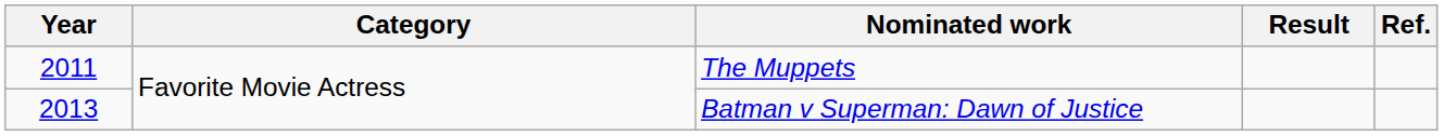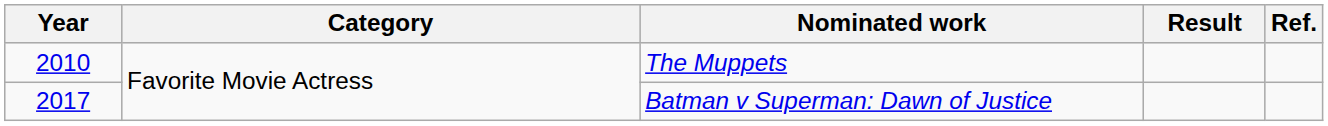The Muppets | Year: 2011 -> 2010
Batman v Superman: Dawn of Justice | Year: 2013 -> 2017
